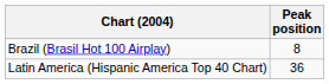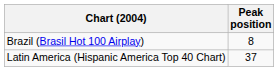Latin America (Hispanic America Top 40 Chart) | Peak position: 36 -> 37
